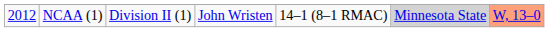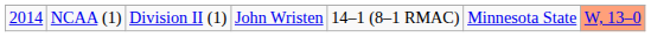NCAA (1) | column 1: 2012 -> 2014
NCAA (1) | column 6: lightgrey background -> no background
